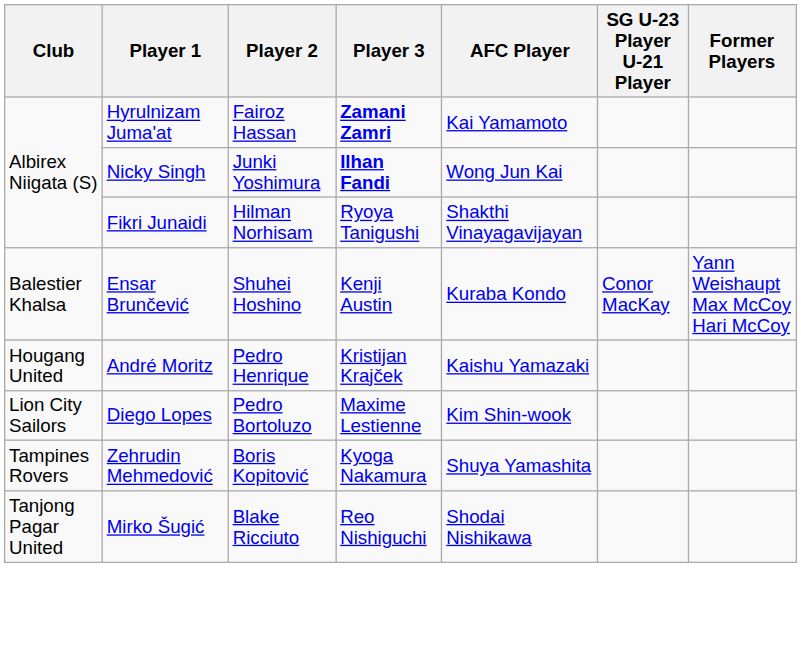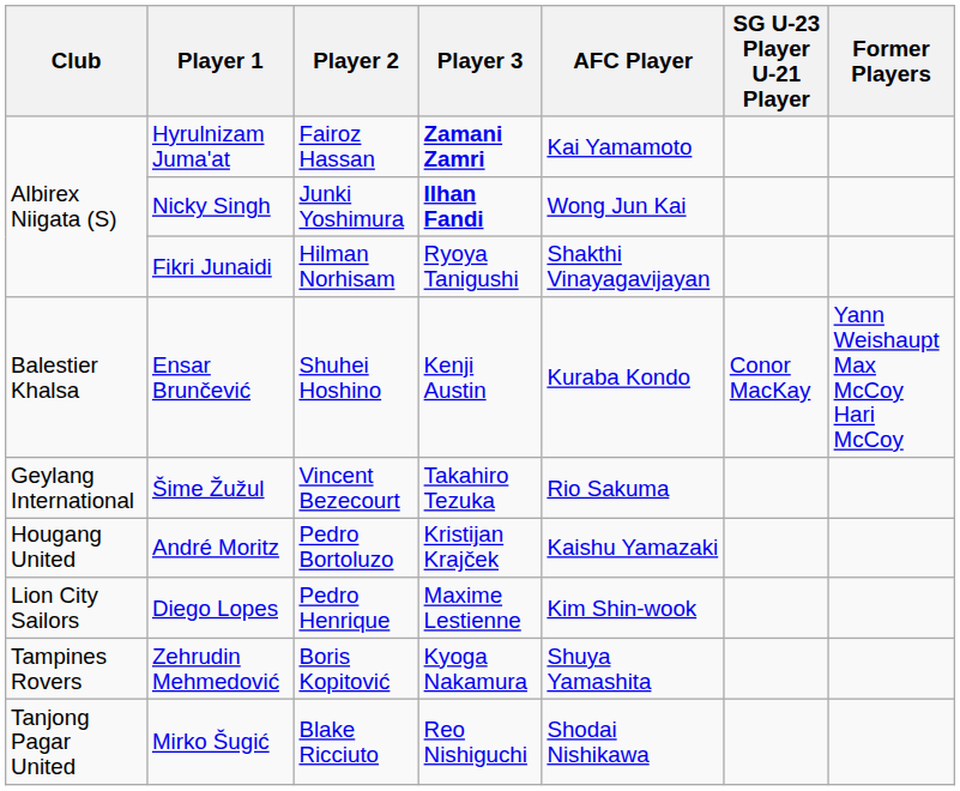+ row: Geylang International | Šime Žužul | Vincent Bezecourt | Takahiro Tezuka | Rio Sakuma
André Moritz | Player 2: Pedro Henrique -> Pedro Bortoluzo
Diego Lopes | Player 2: Pedro Bortoluzo -> Pedro Henrique
